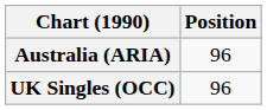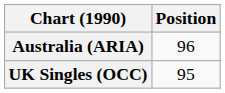UK Singles (OCC) | Position: 96 -> 95
